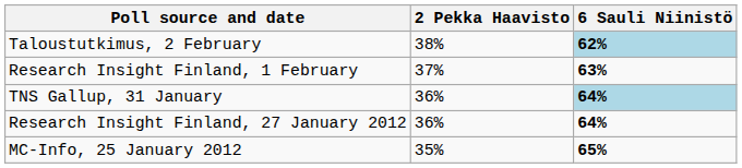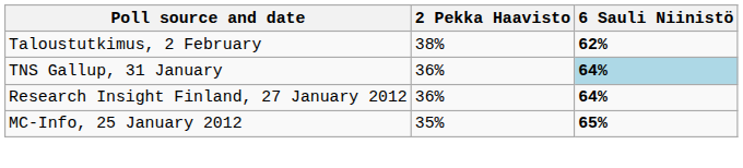Taloustutkimus, 2 February | 6 Sauli Niinistö: lightblue background -> no background
- row: Research Insight Finland, 1 February | 37% | 63%
